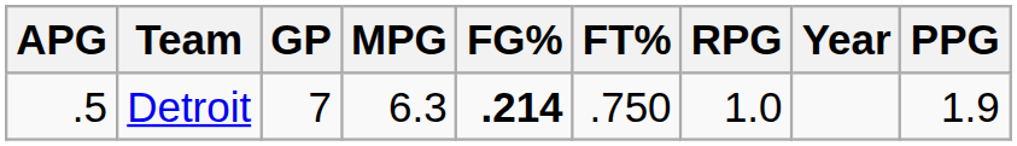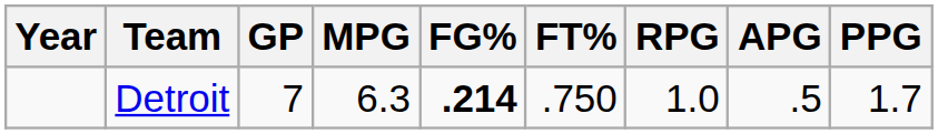columns swapped: Year <-> APG
Detroit | PPG: 1.9 -> 1.7
